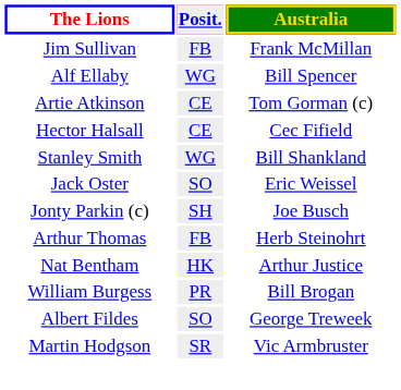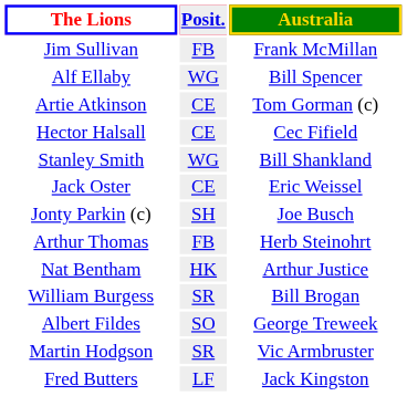Jack Oster | Posit.: SO -> CE
William Burgess | Posit.: PR -> SR
+ row: Fred Butters | LF | Jack Kingston
